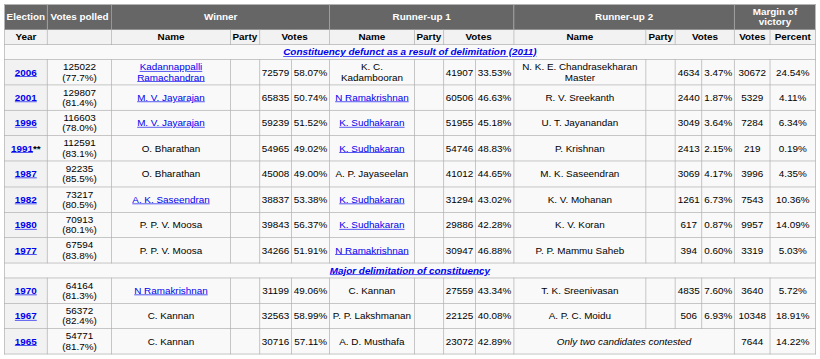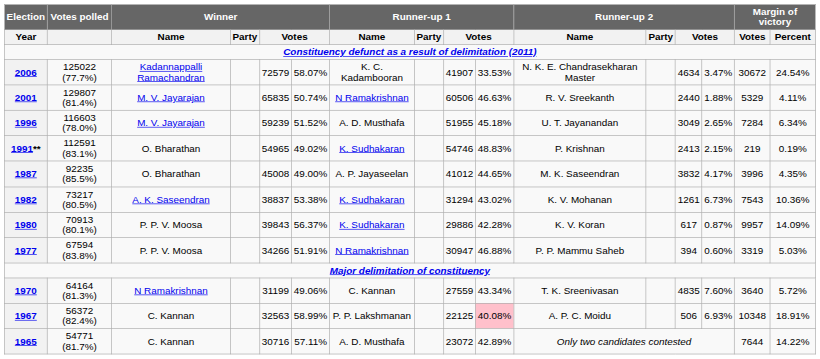2001 | column 14: 1.87% -> 1.88%
1996 | Runner-up 1 / Name: K. Sudhakaran -> A. D. Musthafa
1996 | column 14: 3.64% -> 2.65%
1987 | column 13: 3069 -> 3832
1967 | column 10: no background -> pink background
